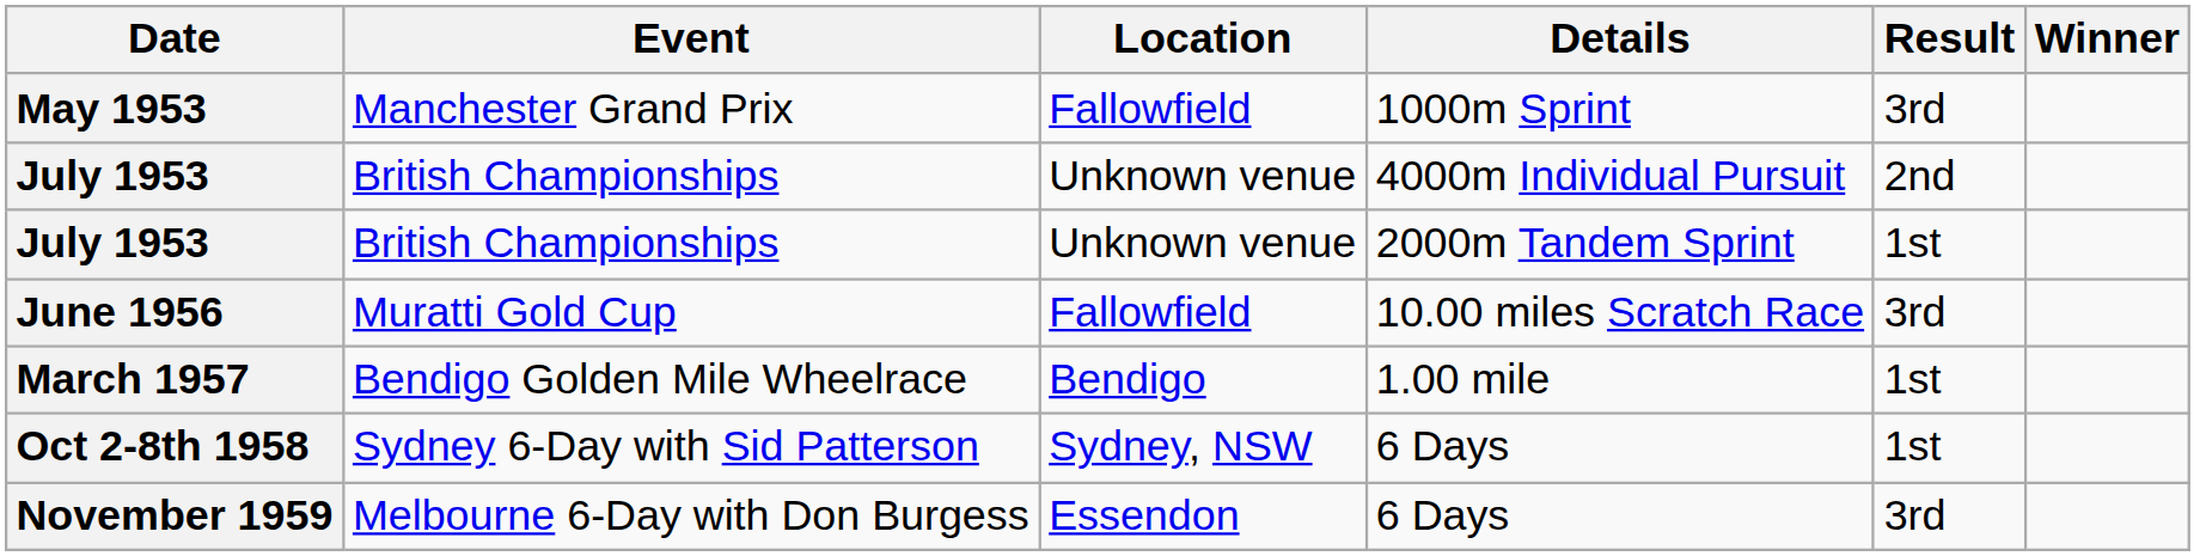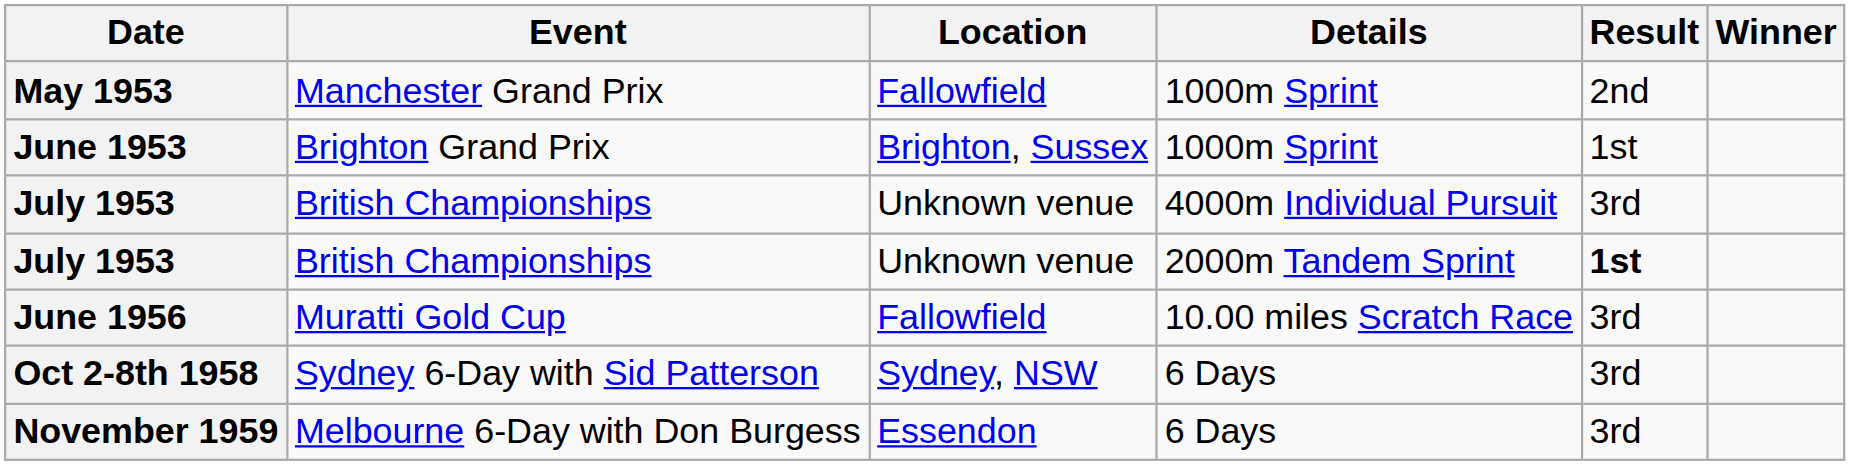May 1953 | Result: 3rd -> 2nd
+ row: June 1953 | Brighton Grand Prix | Brighton, Sussex | 1000m Sprint | 1st
July 1953 / 4000m Individual Pursuit | Result: 2nd -> 3rd
July 1953 / 2000m Tandem Sprint | Result: normal -> bold
- row: March 1957 | Bendigo Golden Mile Wheelrace | Bendigo | 1.00 mile | 1st
Oct 2-8th 1958 | Result: 1st -> 3rd
